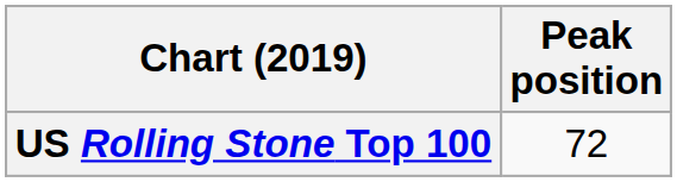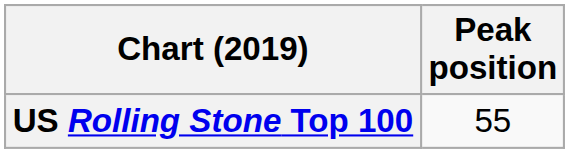US Rolling Stone Top 100 | Peak position: 72 -> 55
